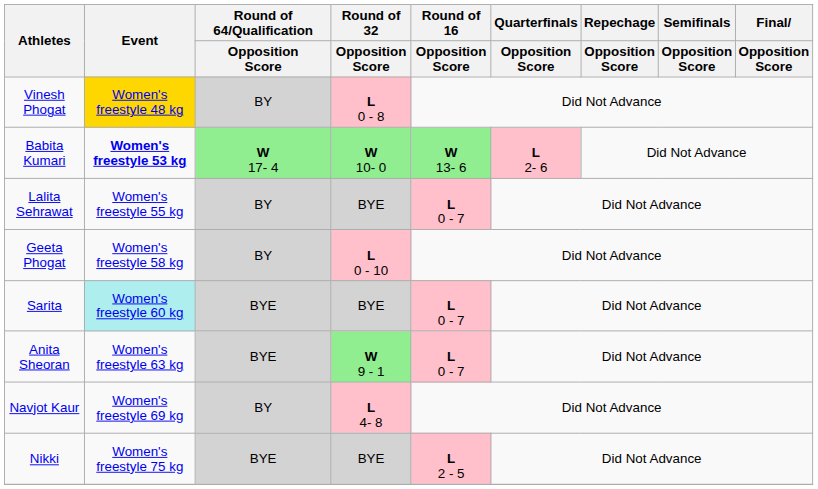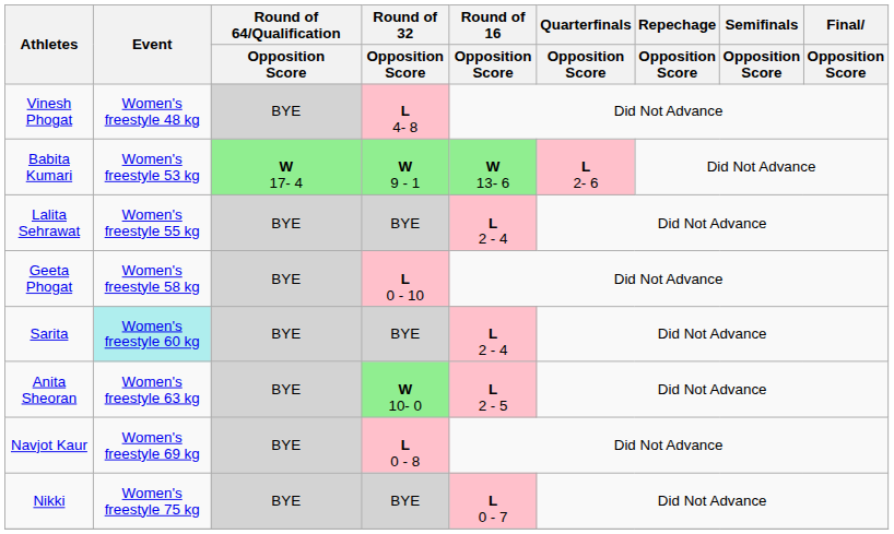Vinesh Phogat | Event: gold background -> no background
Vinesh Phogat | Round of 64/Qualification / Opposition Score: BY -> BYE
Vinesh Phogat | Round of 32 / Opposition Score: L 0 - 8 -> L 4- 8
Babita Kumari | Event: bold -> normal
Babita Kumari | Round of 32 / Opposition Score: W 10- 0 -> W 9 - 1
Lalita Sehrawat | Round of 64/Qualification / Opposition Score: BY -> BYE
Lalita Sehrawat | Round of 16 / Opposition Score: L 0 - 7 -> L 2 - 4
Geeta Phogat | Round of 64/Qualification / Opposition Score: BY -> BYE
Sarita | Round of 16 / Opposition Score: L 0 - 7 -> L 2 - 4
Anita Sheoran | Round of 32 / Opposition Score: W 9 - 1 -> W 10- 0
Anita Sheoran | Round of 16 / Opposition Score: L 0 - 7 -> L 2 - 5
Navjot Kaur | Round of 64/Qualification / Opposition Score: BY -> BYE
Navjot Kaur | Round of 32 / Opposition Score: L 4- 8 -> L 0 - 8
Nikki | Round of 16 / Opposition Score: L 2 - 5 -> L 0 - 7
